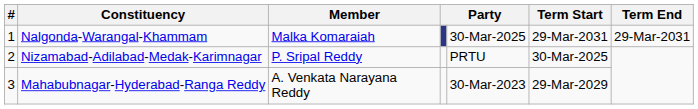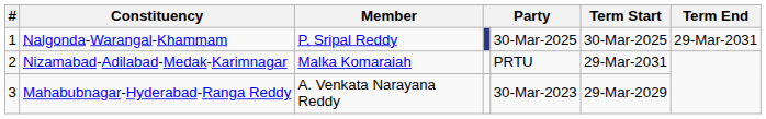Nalgonda-Warangal-Khammam | Member: Malka Komaraiah -> P. Sripal Reddy
Nalgonda-Warangal-Khammam | Term Start: 29-Mar-2031 -> 30-Mar-2025
Nizamabad-Adilabad-Medak-Karimnagar | Member: P. Sripal Reddy -> Malka Komaraiah
Nizamabad-Adilabad-Medak-Karimnagar | Term Start: 30-Mar-2025 -> 29-Mar-2031
